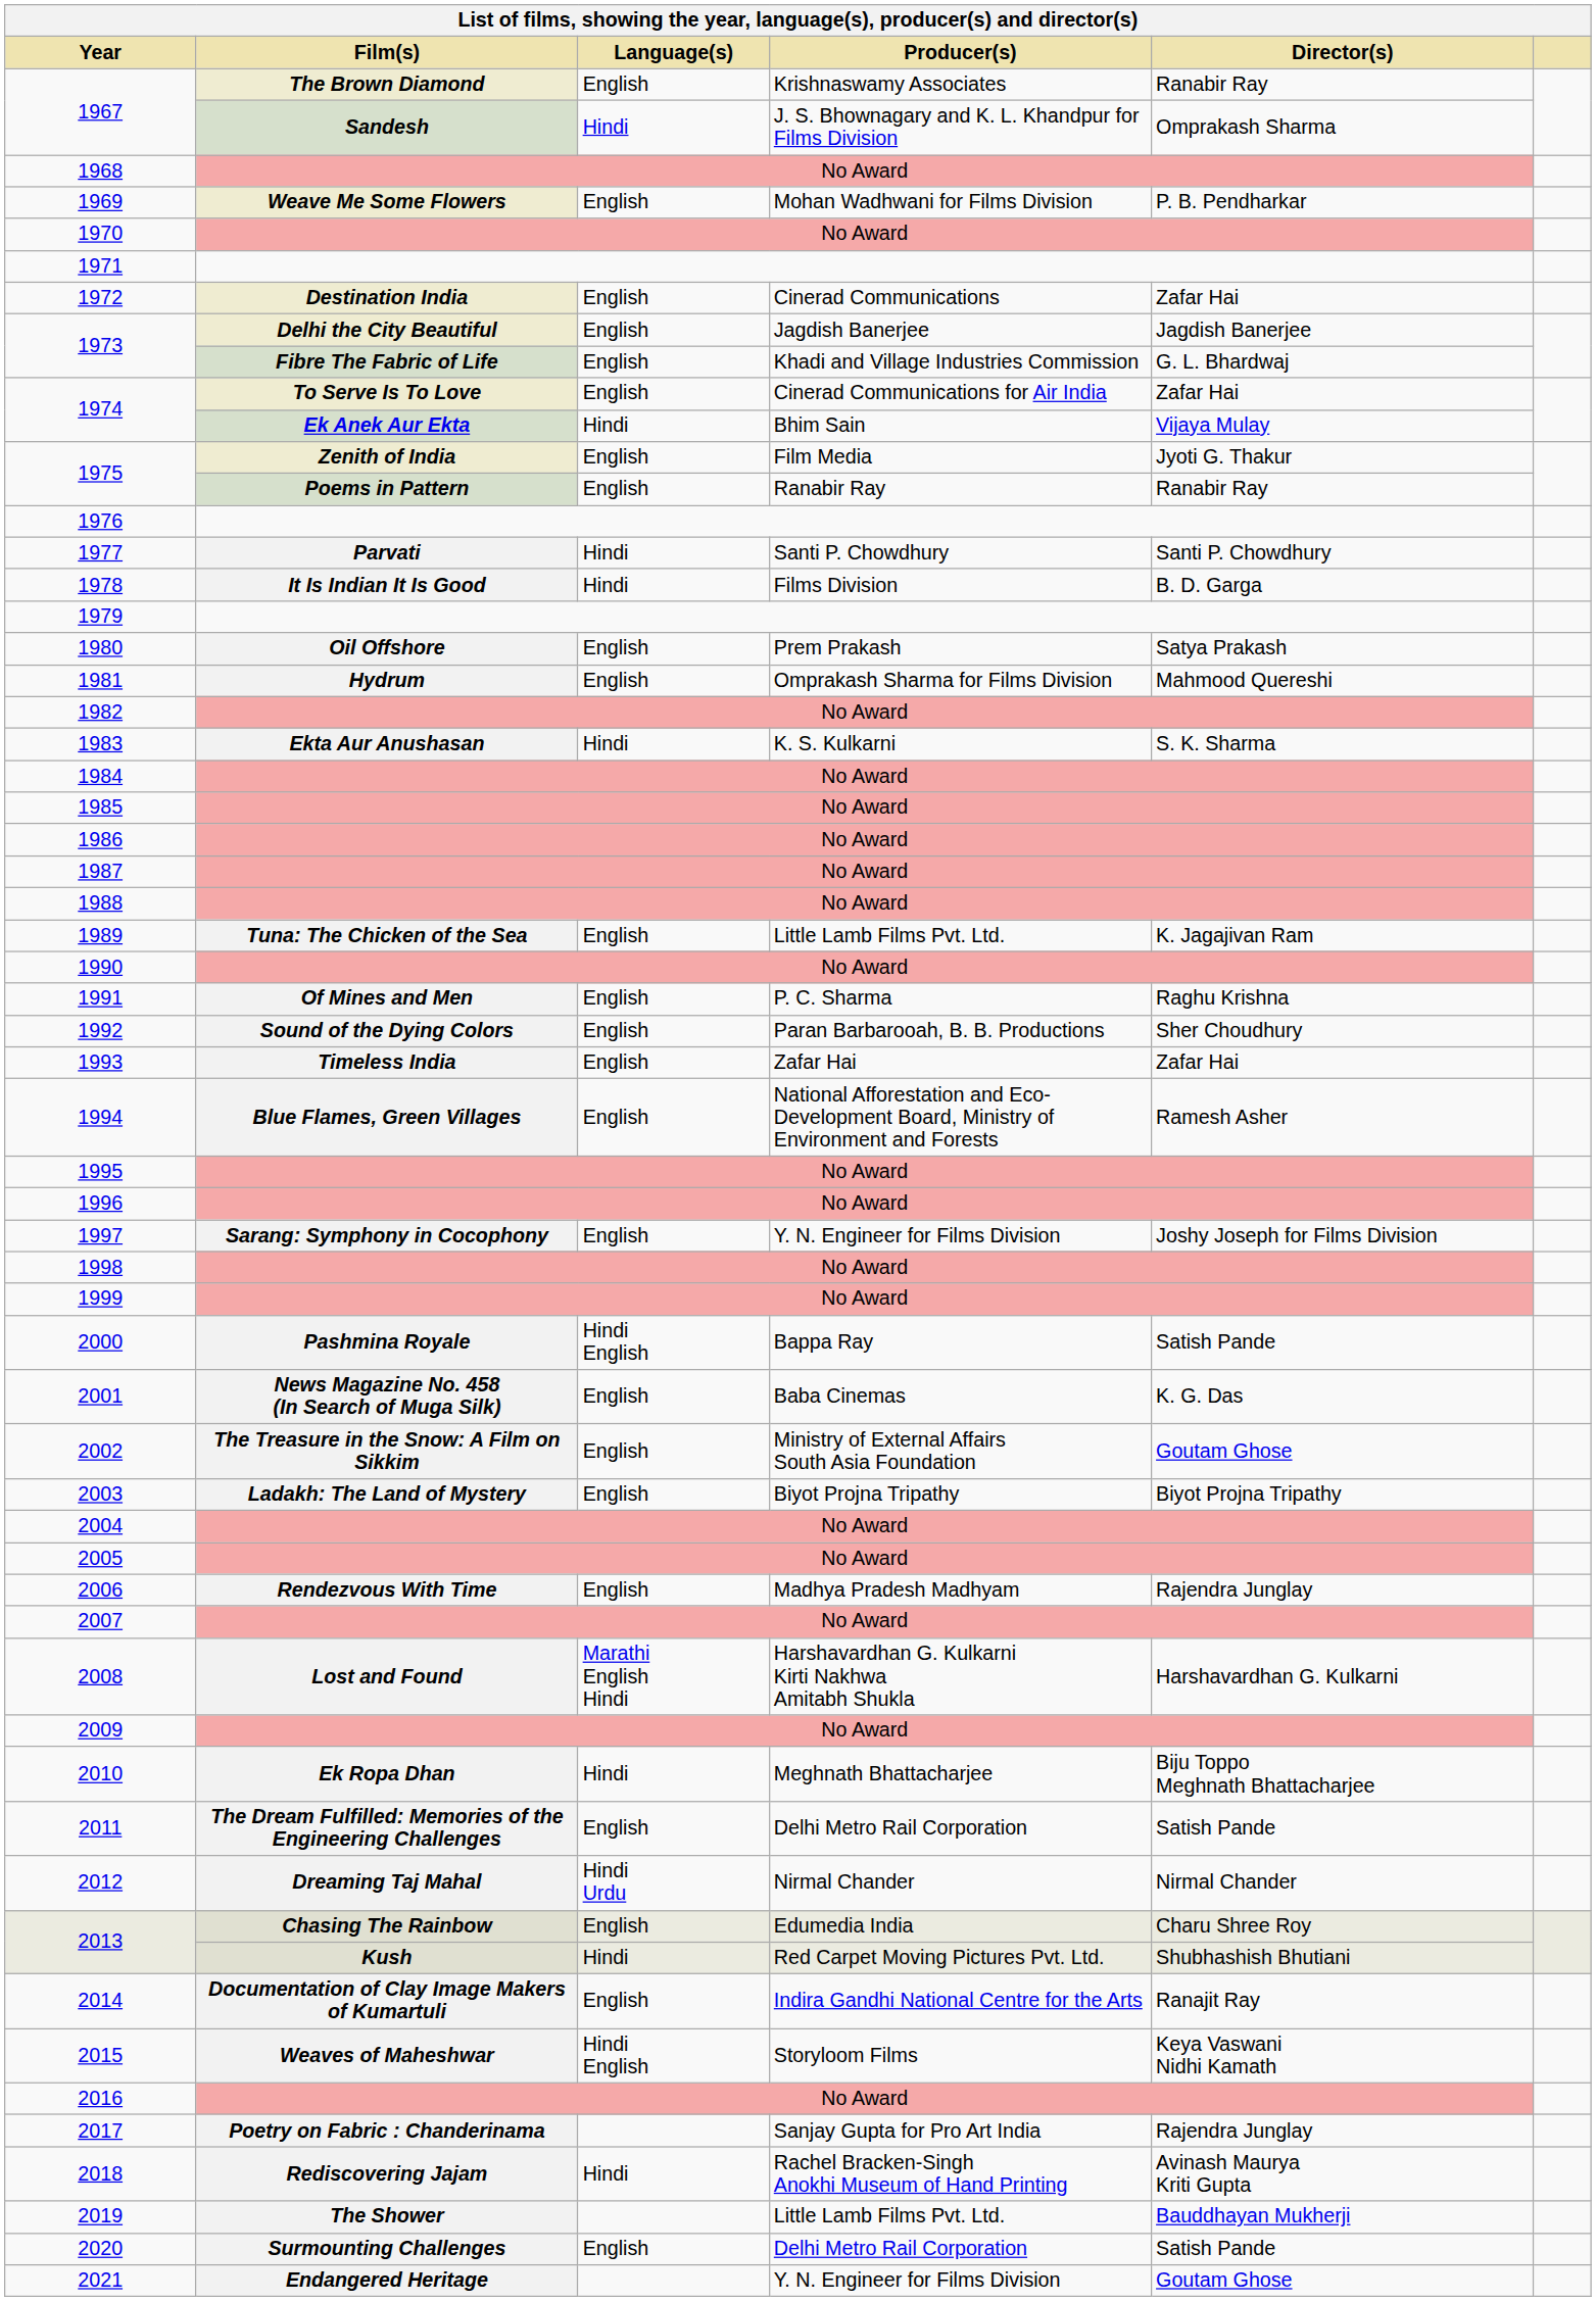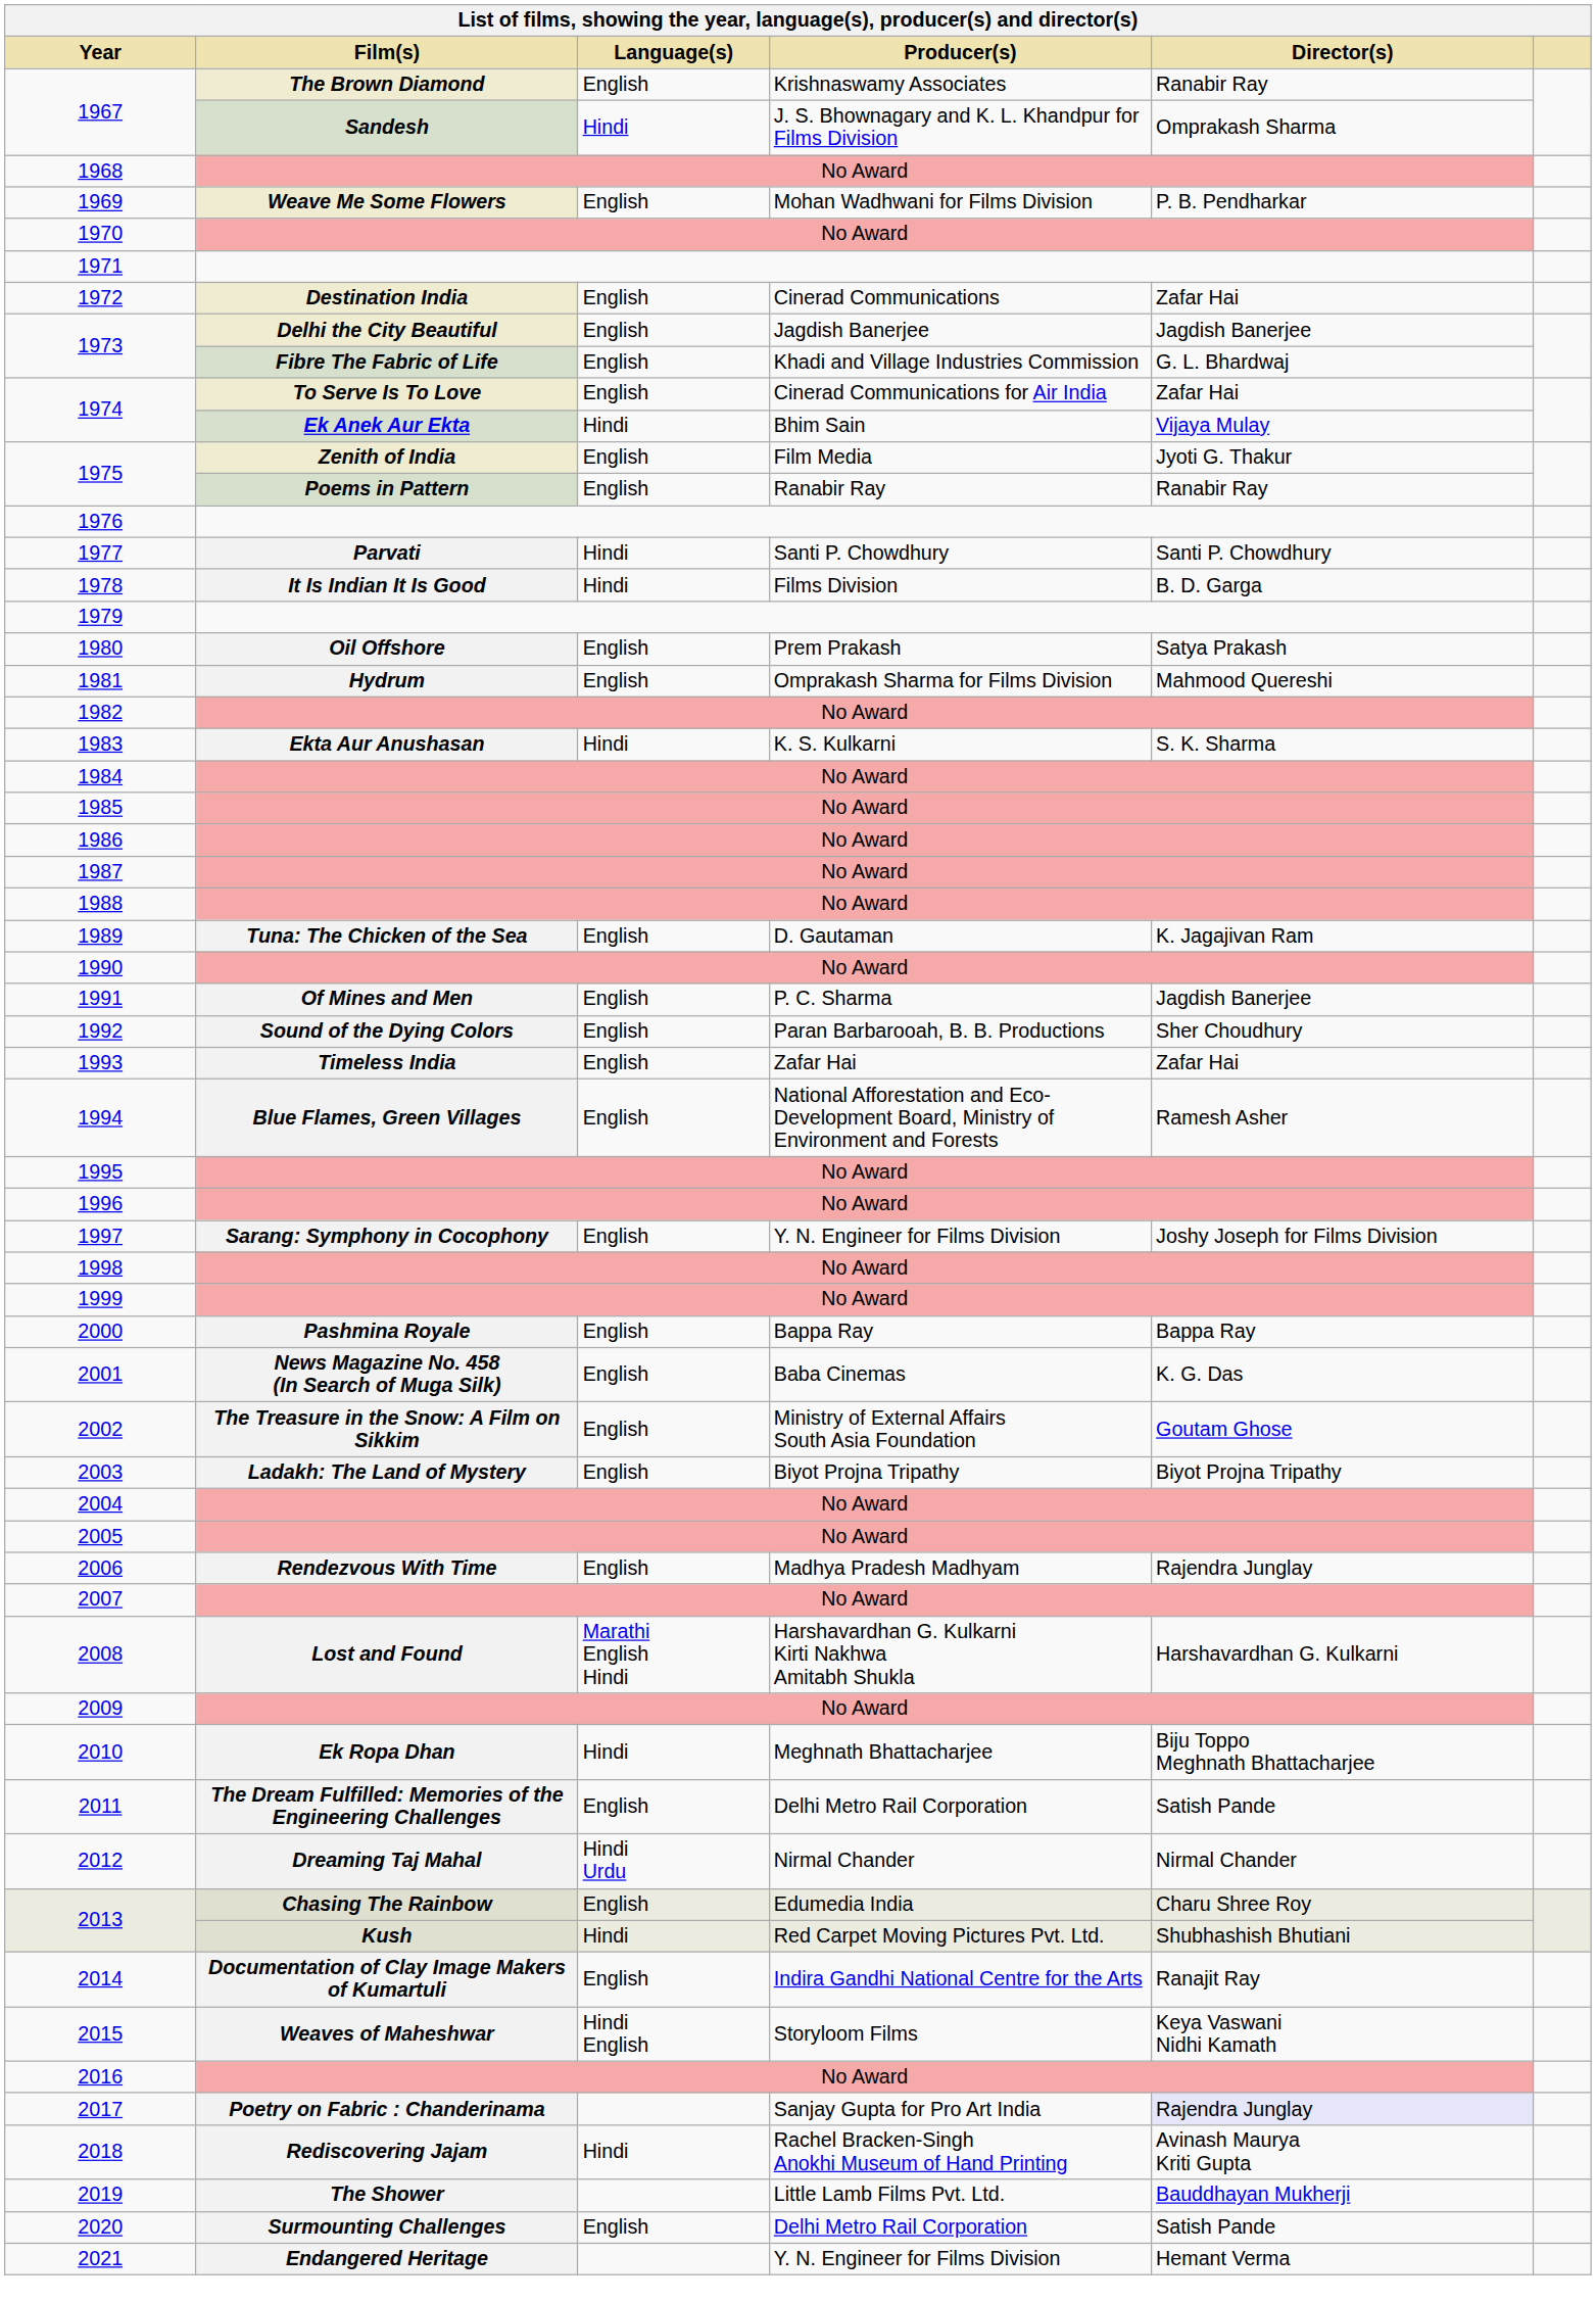1989 | Producer(s): Little Lamb Films Pvt. Ltd. -> D. Gautaman
1991 | Director(s): Raghu Krishna -> Jagdish Banerjee
2000 | Language(s): Hindi English -> English
2000 | Director(s): Satish Pande -> Bappa Ray
2017 | Director(s): no background -> lavender background
2021 | Director(s): Goutam Ghose -> Hemant Verma
